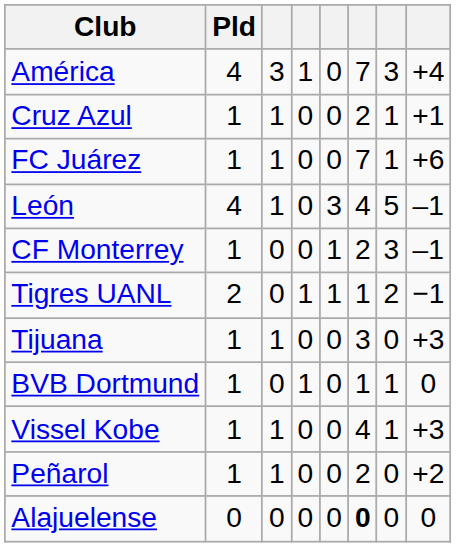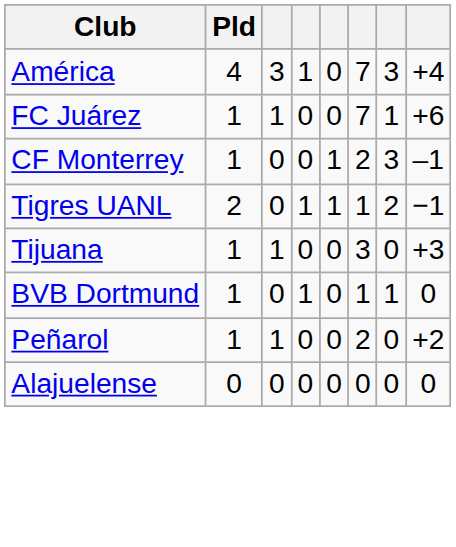- row: Cruz Azul | 1 | 1 | 0 | 0 | 2 | 1 | +1
- row: León | 4 | 1 | 0 | 3 | 4 | 5 | –1
- row: Vissel Kobe | 1 | 1 | 0 | 0 | 4 | 1 | +3
Alajuelense | column 6: bold -> normal
